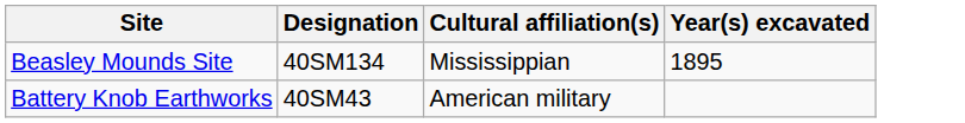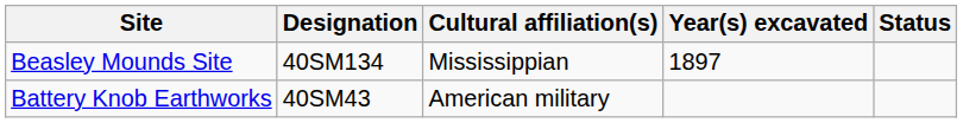+ column: Status
Beasley Mounds Site | Year(s) excavated: 1895 -> 1897
